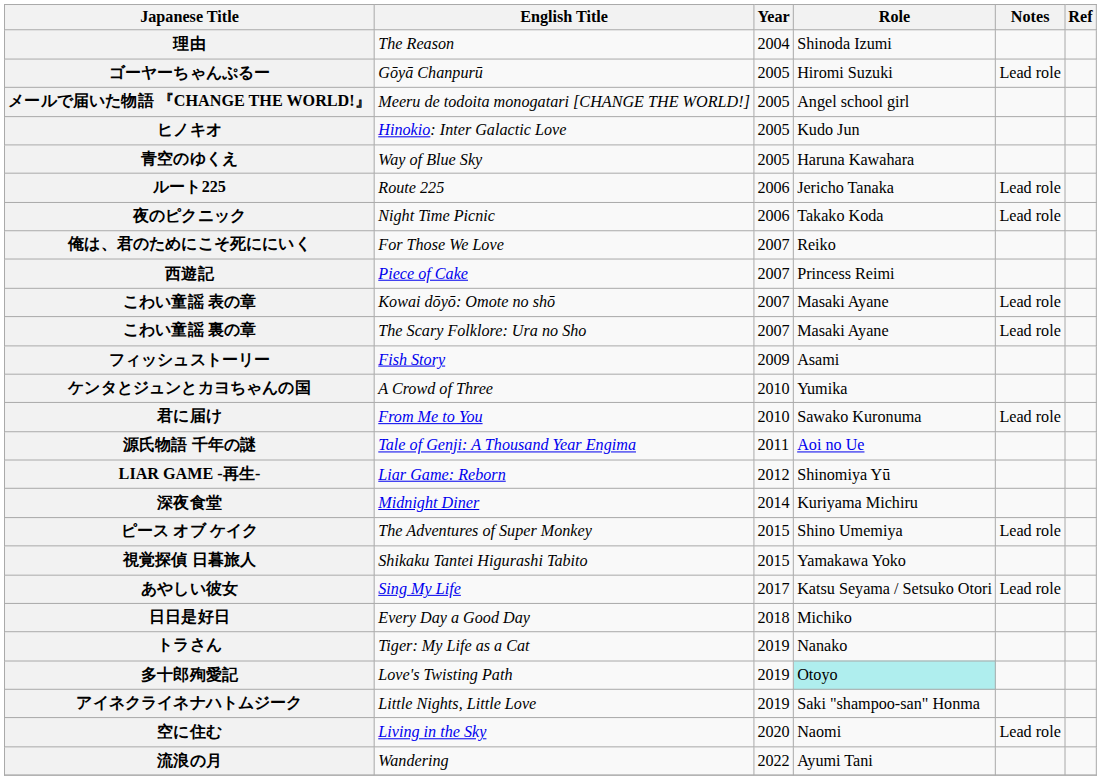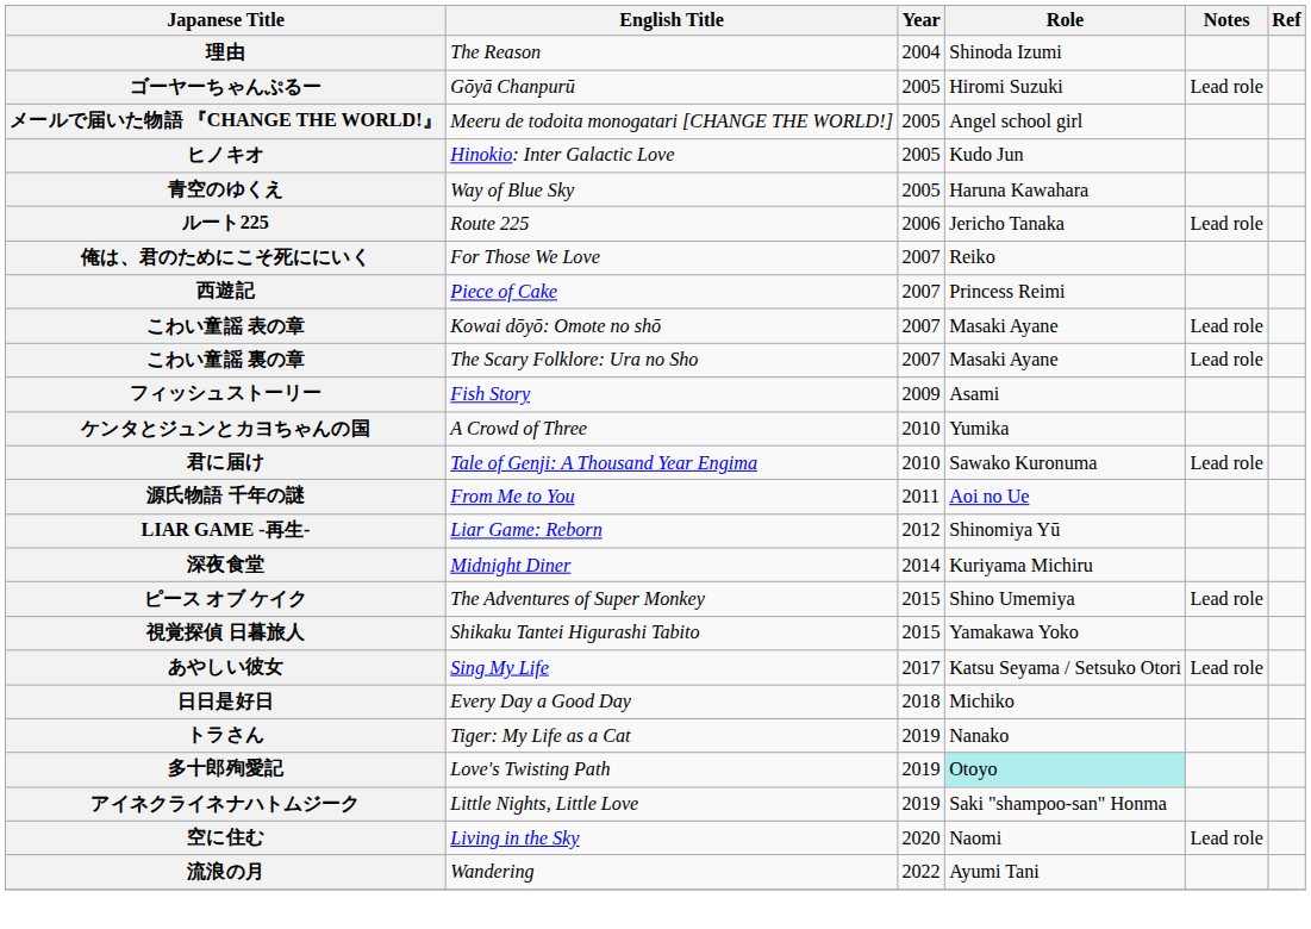- row: 夜のピクニック | Night Time Picnic | 2006 | Takako Koda | Lead role
君に届け | English Title: From Me to You -> Tale of Genji: A Thousand Year Engima
源氏物語 千年の謎 | English Title: Tale of Genji: A Thousand Year Engima -> From Me to You
